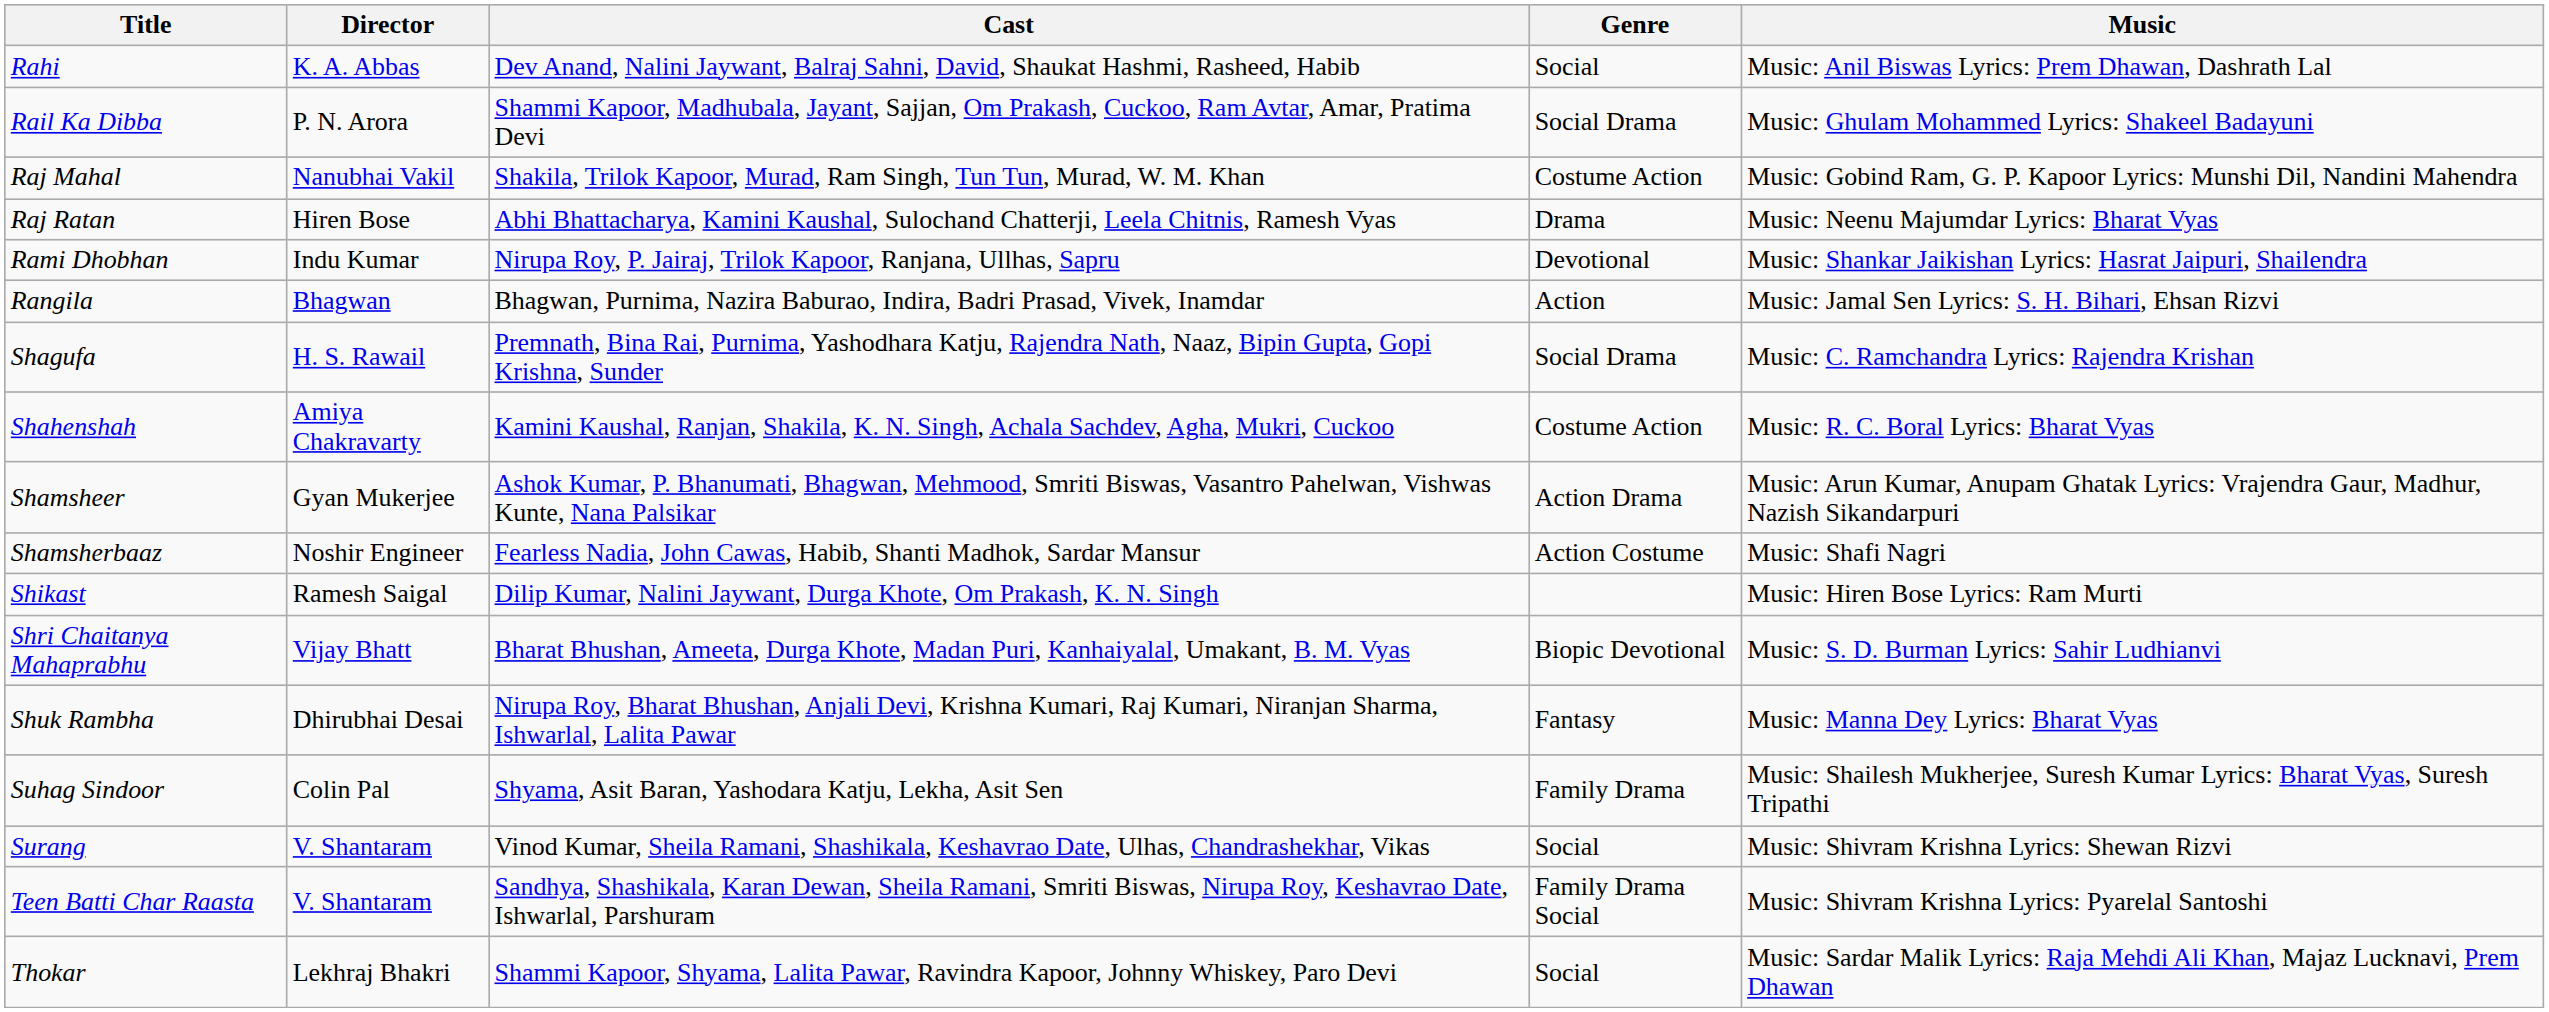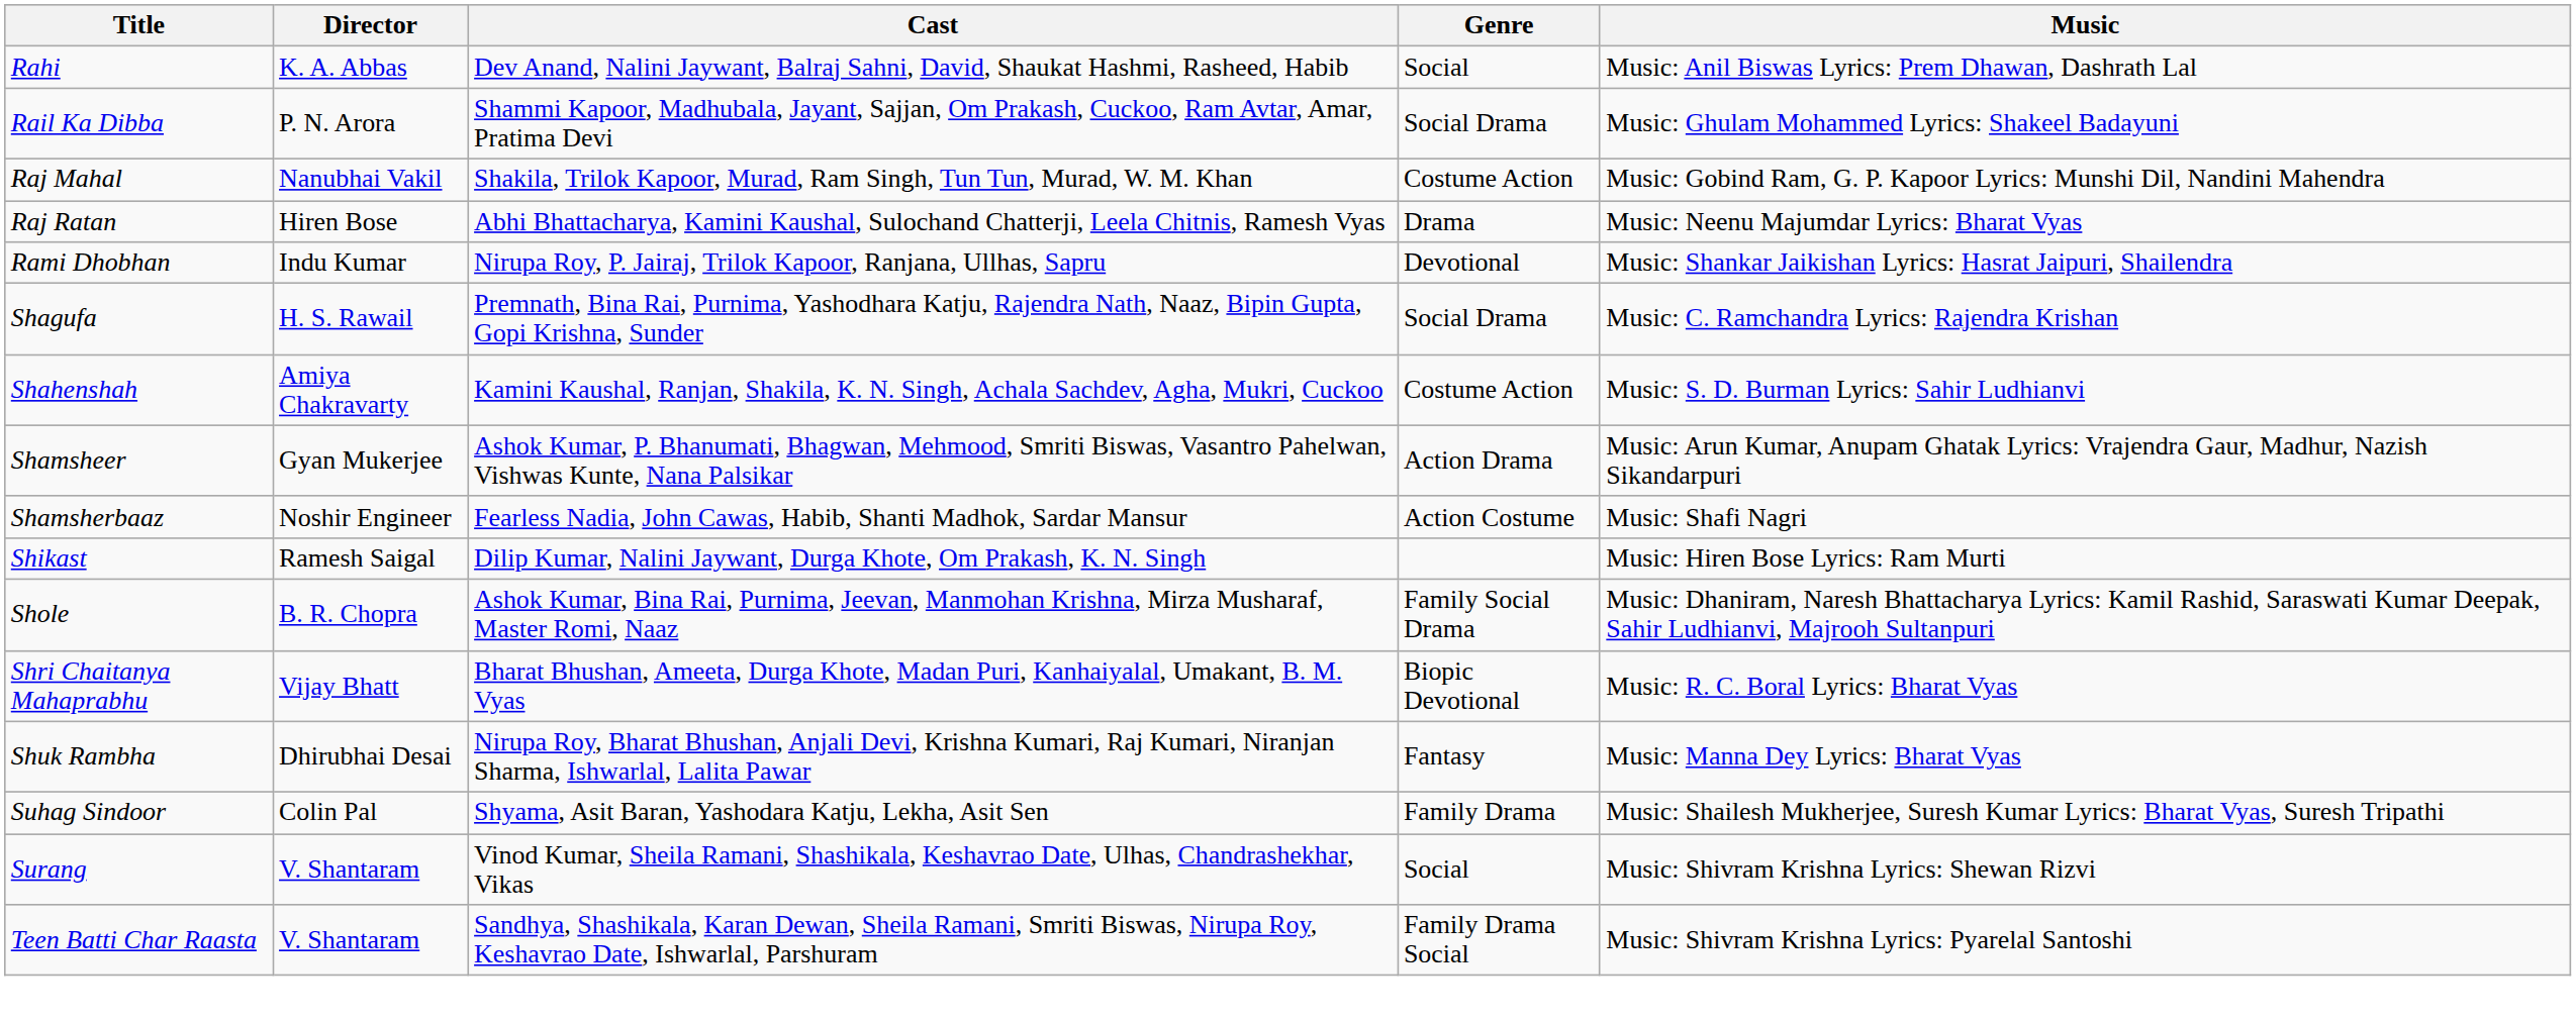- row: Rangila | Bhagwan | Bhagwan, Purnima, Nazira Baburao, Indira, Badri Prasad, Vivek, Inamdar | Action | Music: Jamal Sen Lyrics: S. H. Bihari, Ehsan Rizvi
Shahenshah | Music: Music: R. C. Boral Lyrics: Bharat Vyas -> Music: S. D. Burman Lyrics: Sahir Ludhianvi
+ row: Shole | B. R. Chopra | Ashok Kumar, Bina Rai, Purnima, Jeevan, Manmohan Krishna, Mirza Musharaf, Master Romi, Naaz | Family Social Drama | Music: Dhaniram, Naresh Bhattacharya Lyrics: Kamil Rashid, Saraswati Kumar Deepak, Sahir Ludhianvi, Majrooh Sultanpuri
Shri Chaitanya Mahaprabhu | Music: Music: S. D. Burman Lyrics: Sahir Ludhianvi -> Music: R. C. Boral Lyrics: Bharat Vyas
- row: Thokar | Lekhraj Bhakri | Shammi Kapoor, Shyama, Lalita Pawar, Ravindra Kapoor, Johnny Whiskey, Paro Devi | Social | Music: Sardar Malik Lyrics: Raja Mehdi Ali Khan, Majaz Lucknavi, Prem Dhawan
